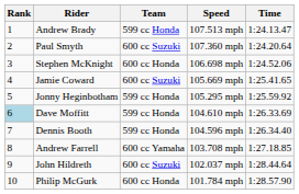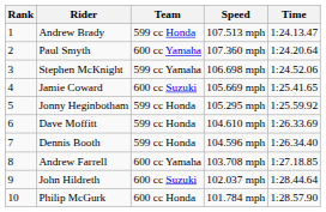Paul Smyth | Team: 600 cc Suzuki -> 600 cc Yamaha
Stephen McKnight | Team: 600 cc Honda -> 599 cc Yamaha
Dave Moffitt | Rank: lightblue background -> no background
